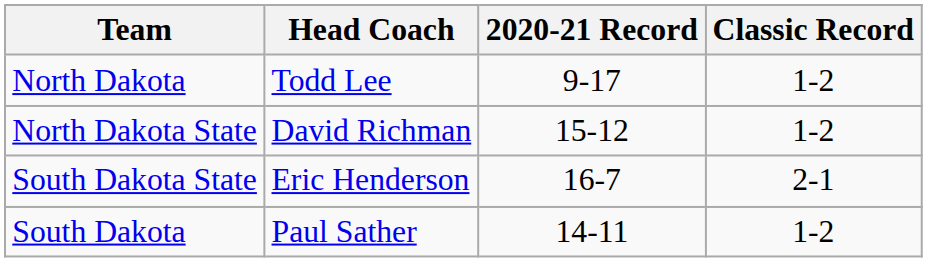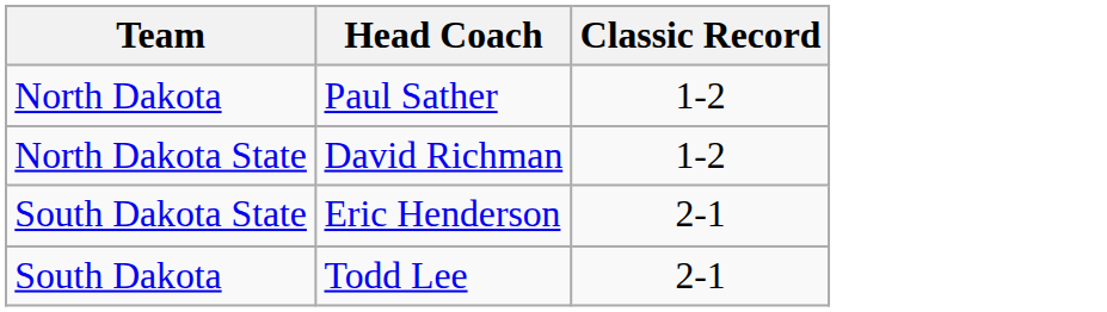- column: 2020-21 Record | 9-17 | 15-12 | 16-7 | 14-11
North Dakota | Head Coach: Todd Lee -> Paul Sather
South Dakota | Head Coach: Paul Sather -> Todd Lee
South Dakota | Classic Record: 1-2 -> 2-1
